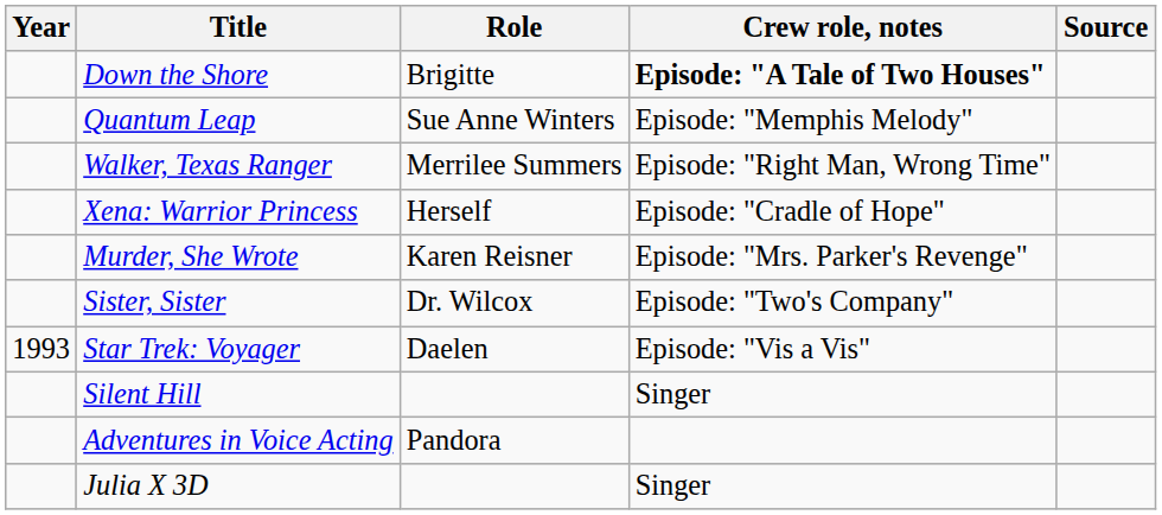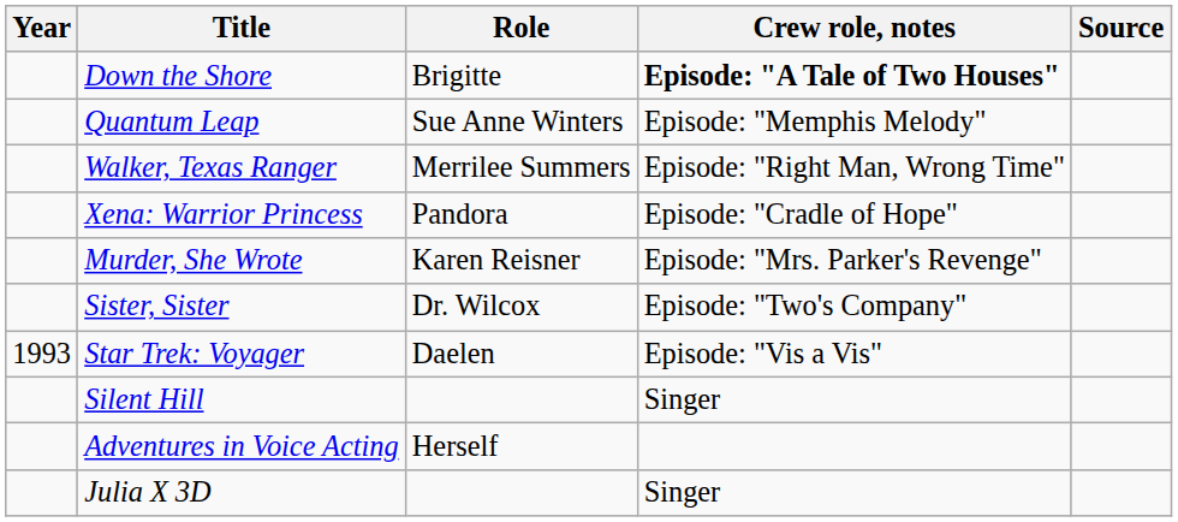Xena: Warrior Princess | Role: Herself -> Pandora
Adventures in Voice Acting | Role: Pandora -> Herself
